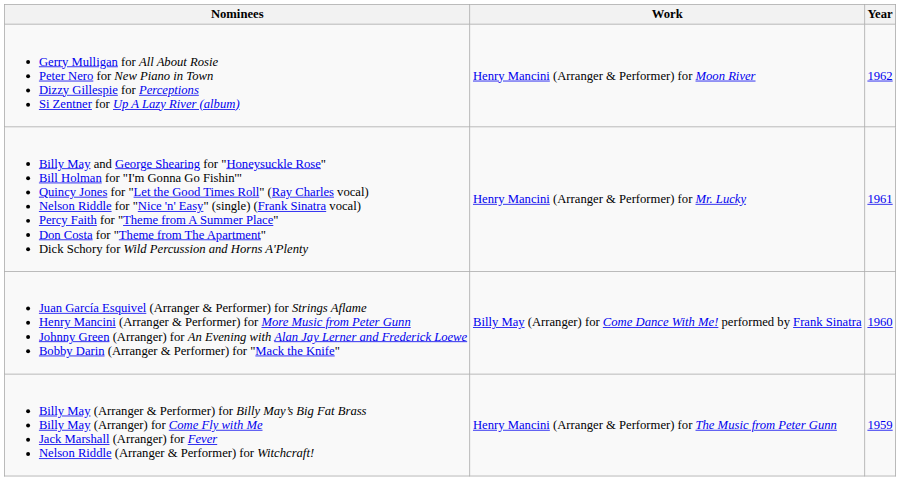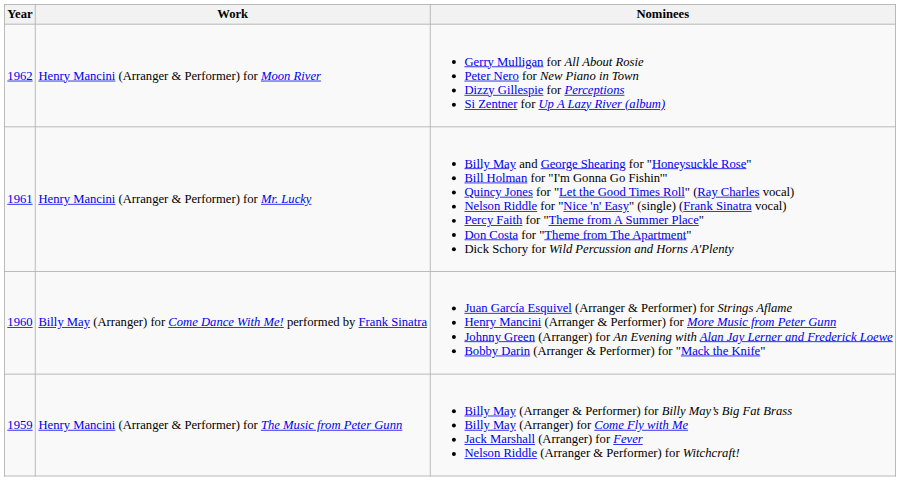columns swapped: Year <-> Nominees
